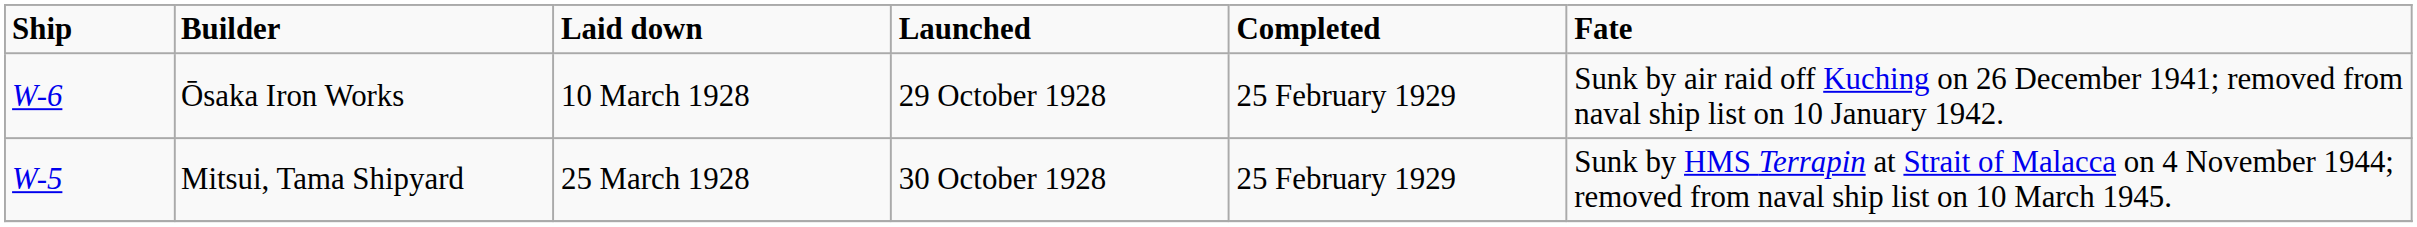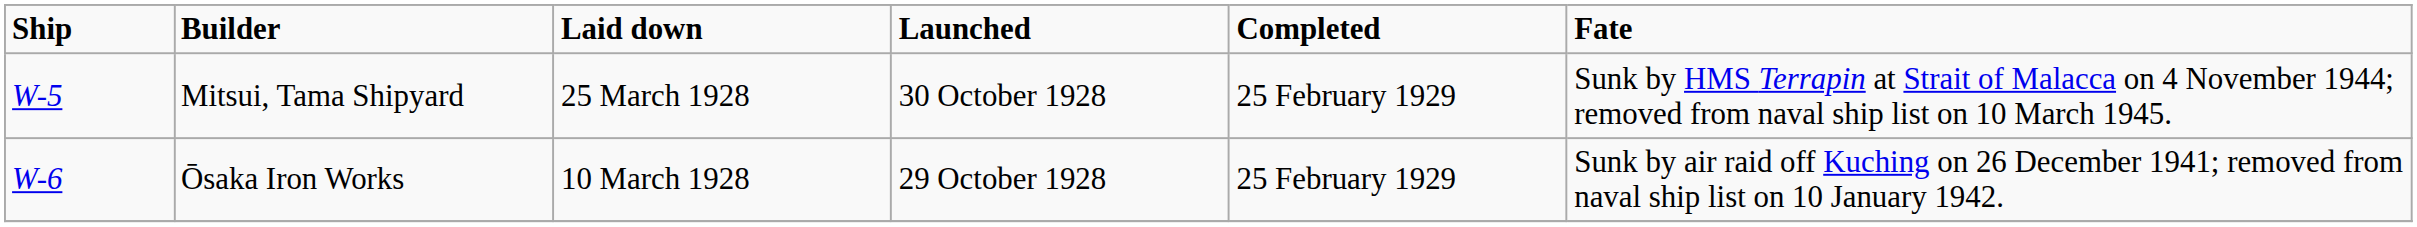rows swapped: Mitsui, Tama Shipyard <-> Ōsaka Iron Works
